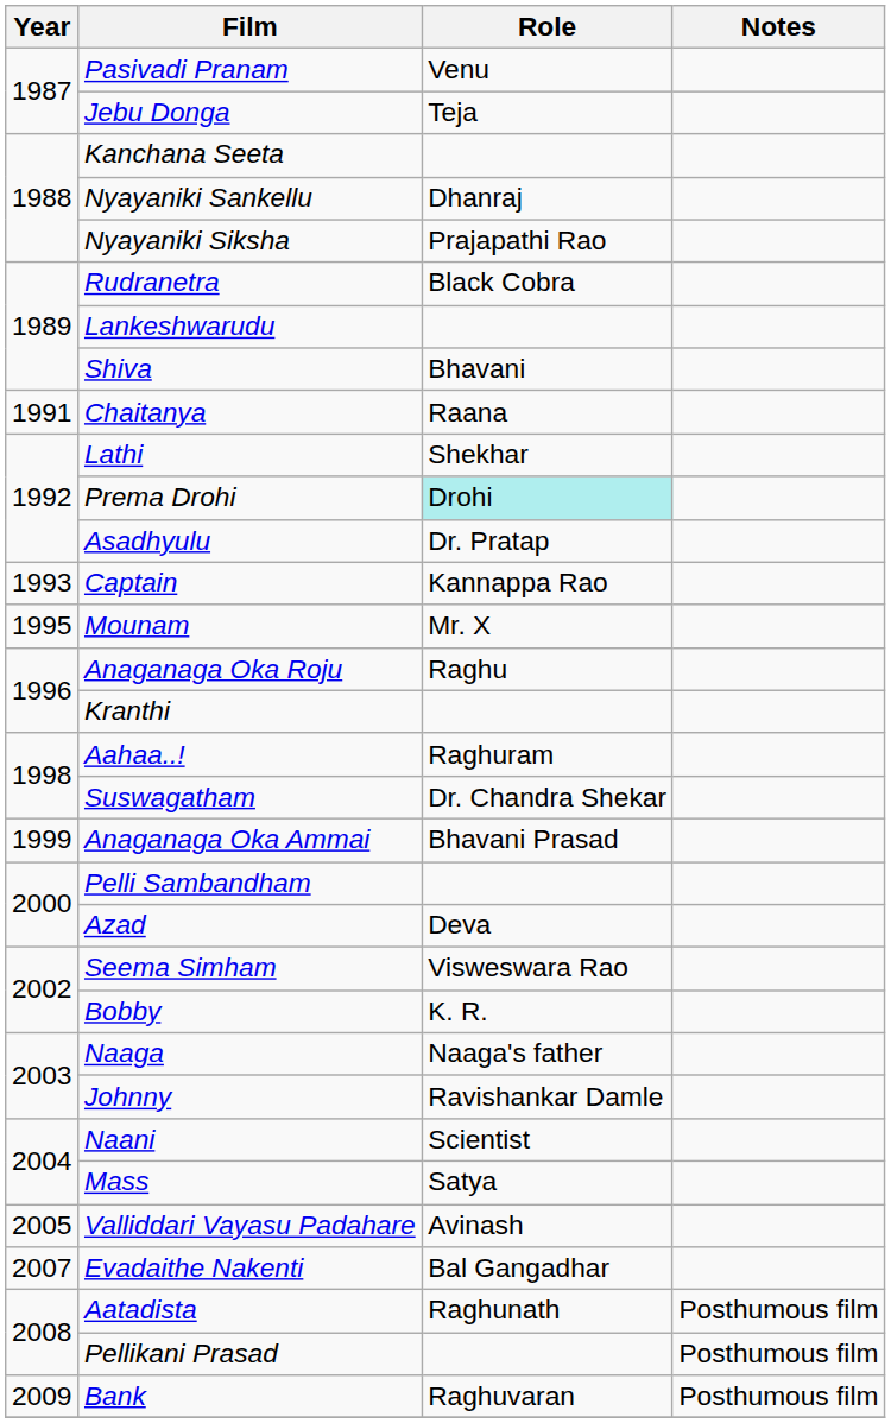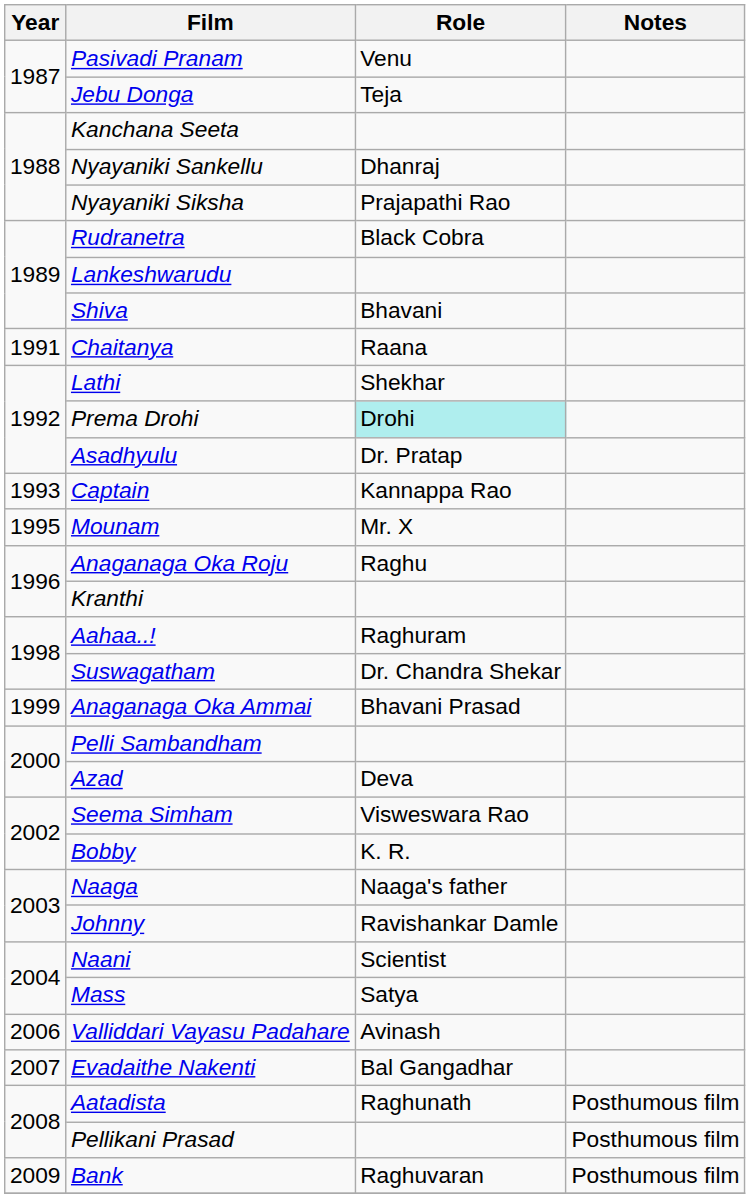Valliddari Vayasu Padahare | Year: 2005 -> 2006
